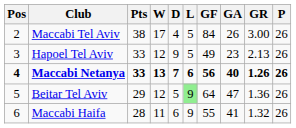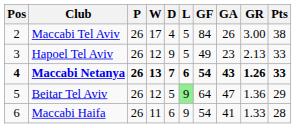columns swapped: P <-> Pts
Maccabi Netanya | GF: 56 -> 54
Maccabi Netanya | GA: 40 -> 43
Maccabi Haifa | GF: 55 -> 54
Maccabi Haifa | GR: 1.32 -> 1.33
